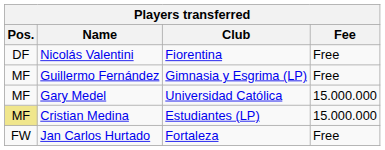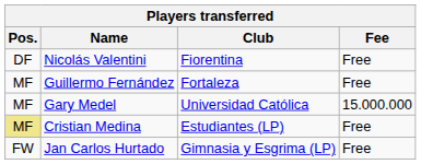Guillermo Fernández | Club: Gimnasia y Esgrima (LP) -> Fortaleza
Cristian Medina | Fee: 15.000.000 -> Free
Jan Carlos Hurtado | Club: Fortaleza -> Gimnasia y Esgrima (LP)
